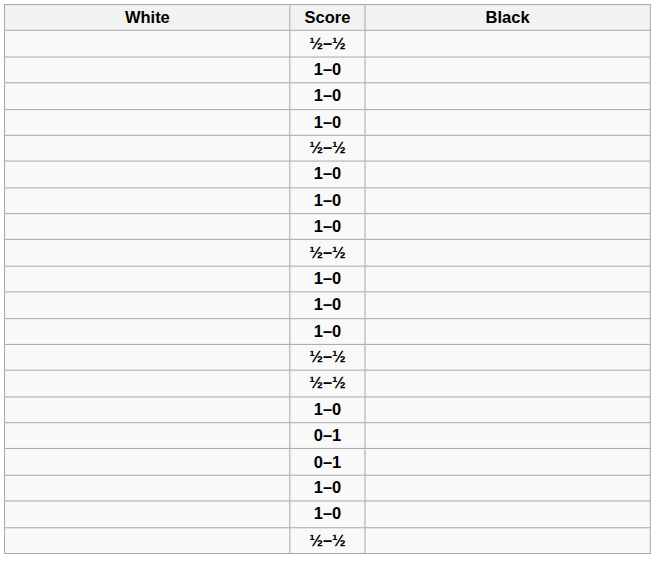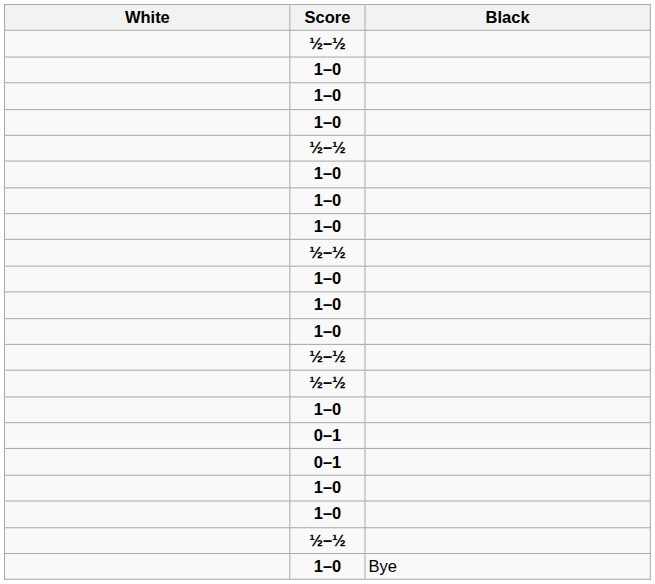+ row: 1–0 | Bye
